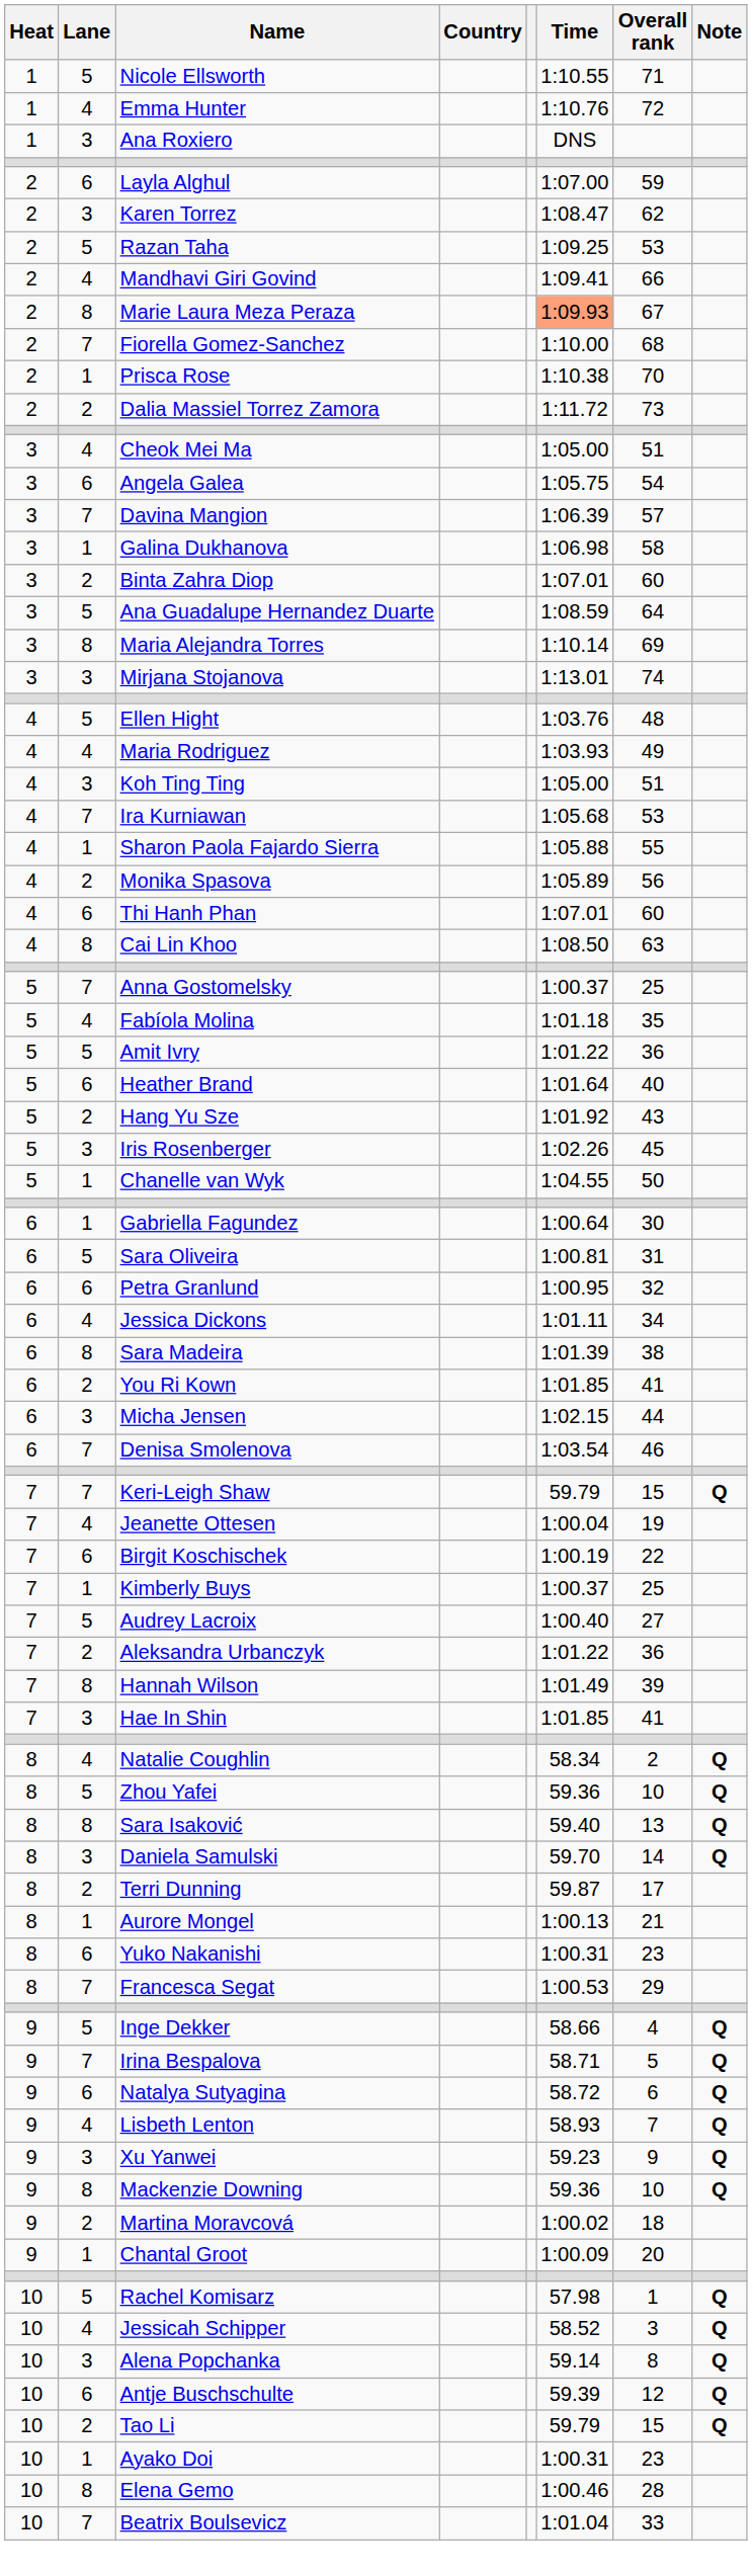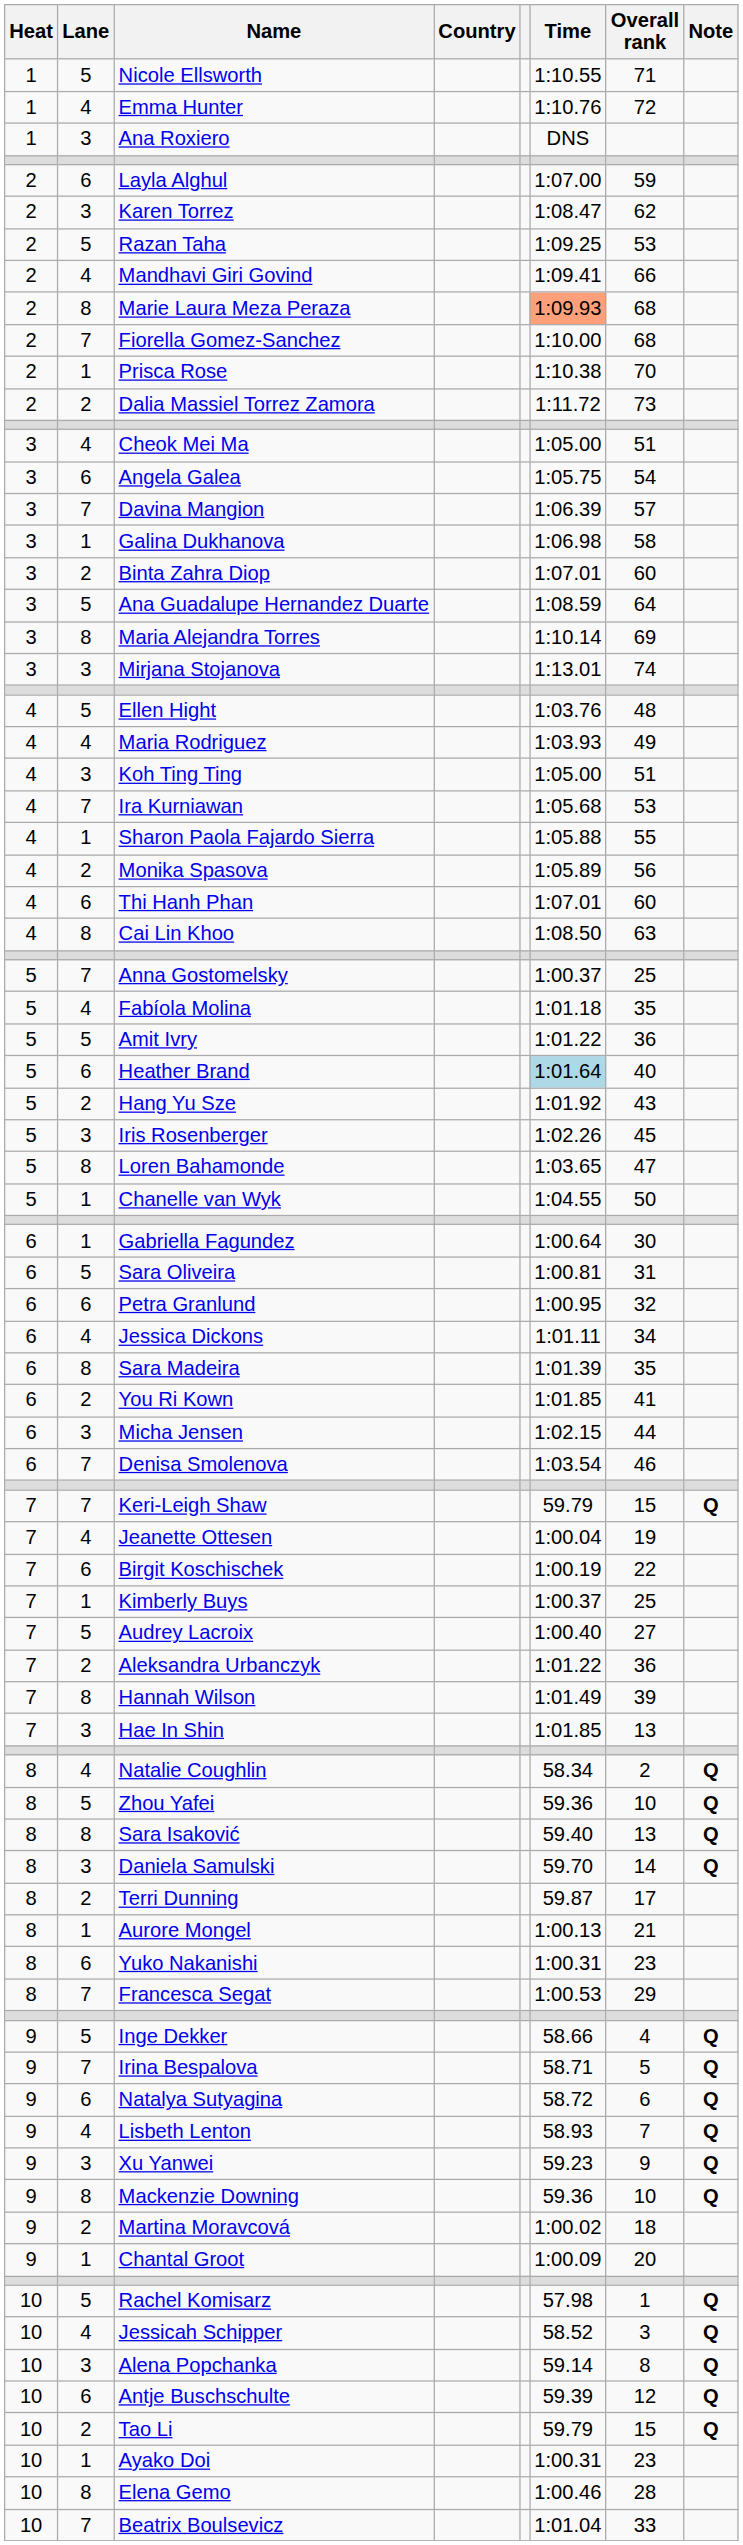Marie Laura Meza Peraza | Overall rank: 67 -> 68
Heather Brand | Time: no background -> lightblue background
+ row: 5 | 8 | Loren Bahamonde | 1:03.65 | 47
Sara Madeira | Overall rank: 38 -> 35
Hae In Shin | Overall rank: 41 -> 13
